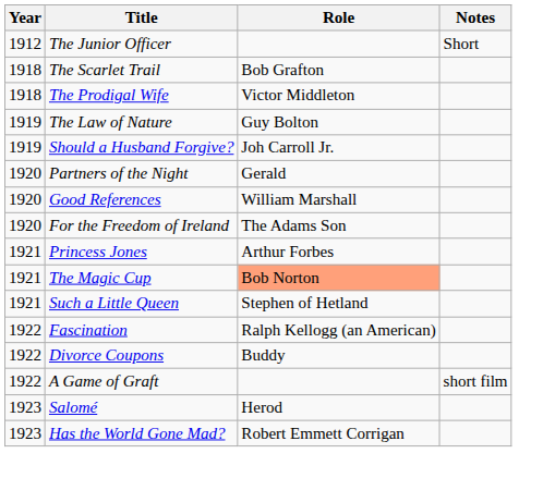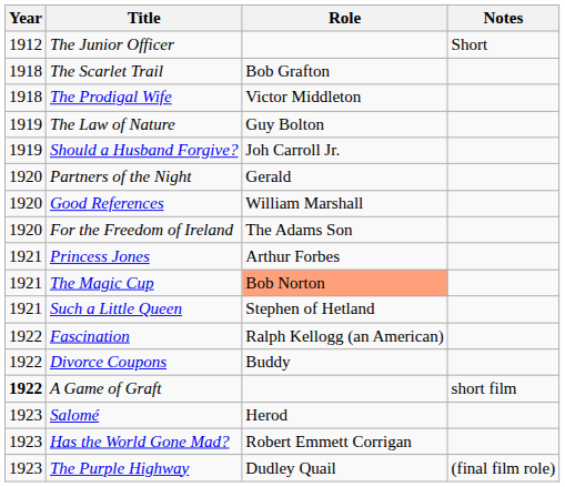A Game of Graft | Year: normal -> bold
+ row: 1923 | The Purple Highway | Dudley Quail | (final film role)
